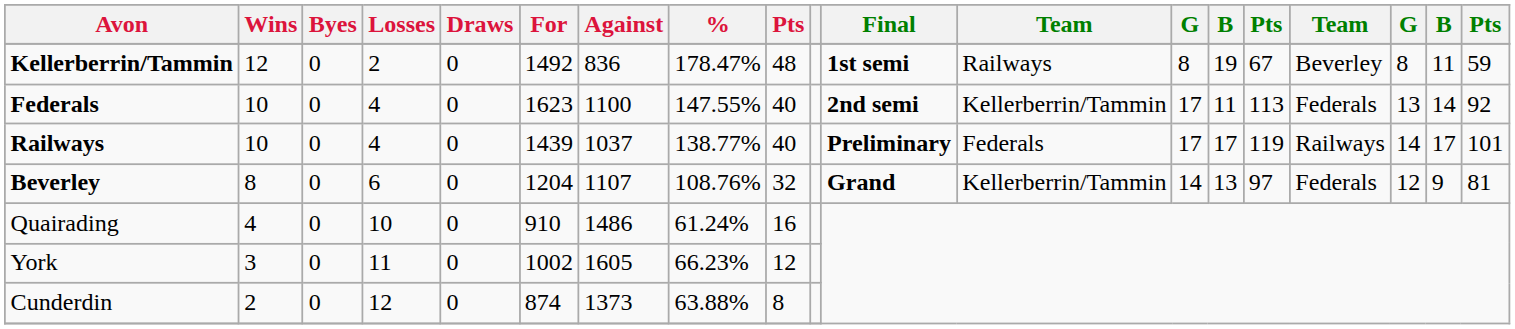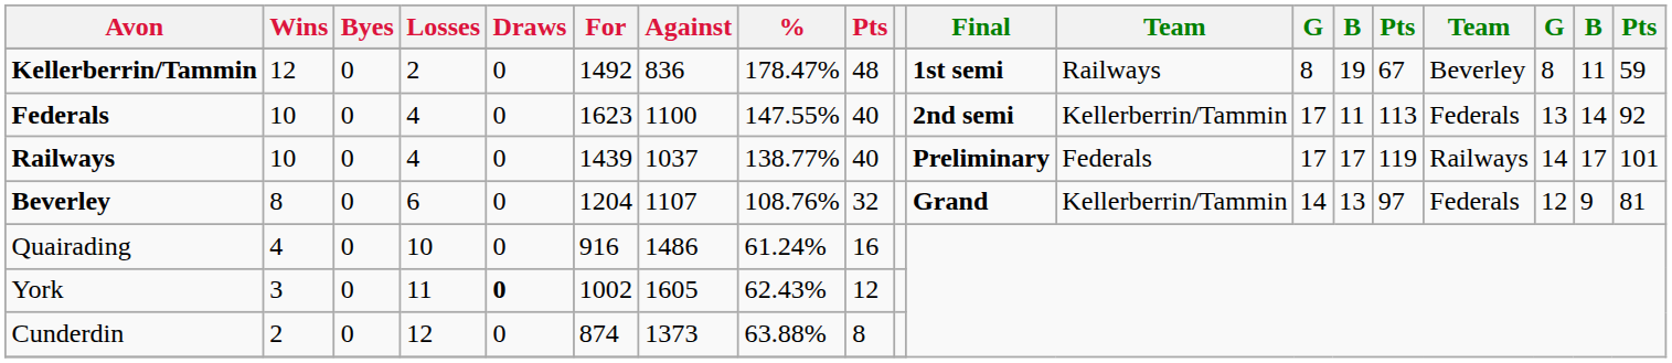Quairading | For: 910 -> 916
York | Draws: normal -> bold
York | %: 66.23% -> 62.43%
